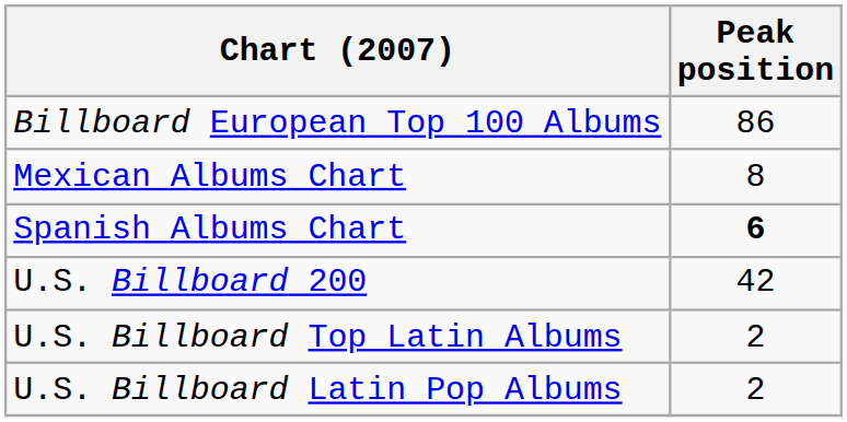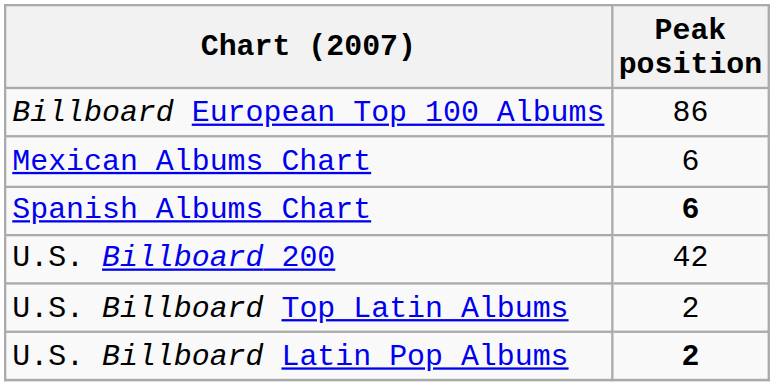Mexican Albums Chart | Peak position: 8 -> 6
U.S. Billboard Latin Pop Albums | Peak position: normal -> bold
